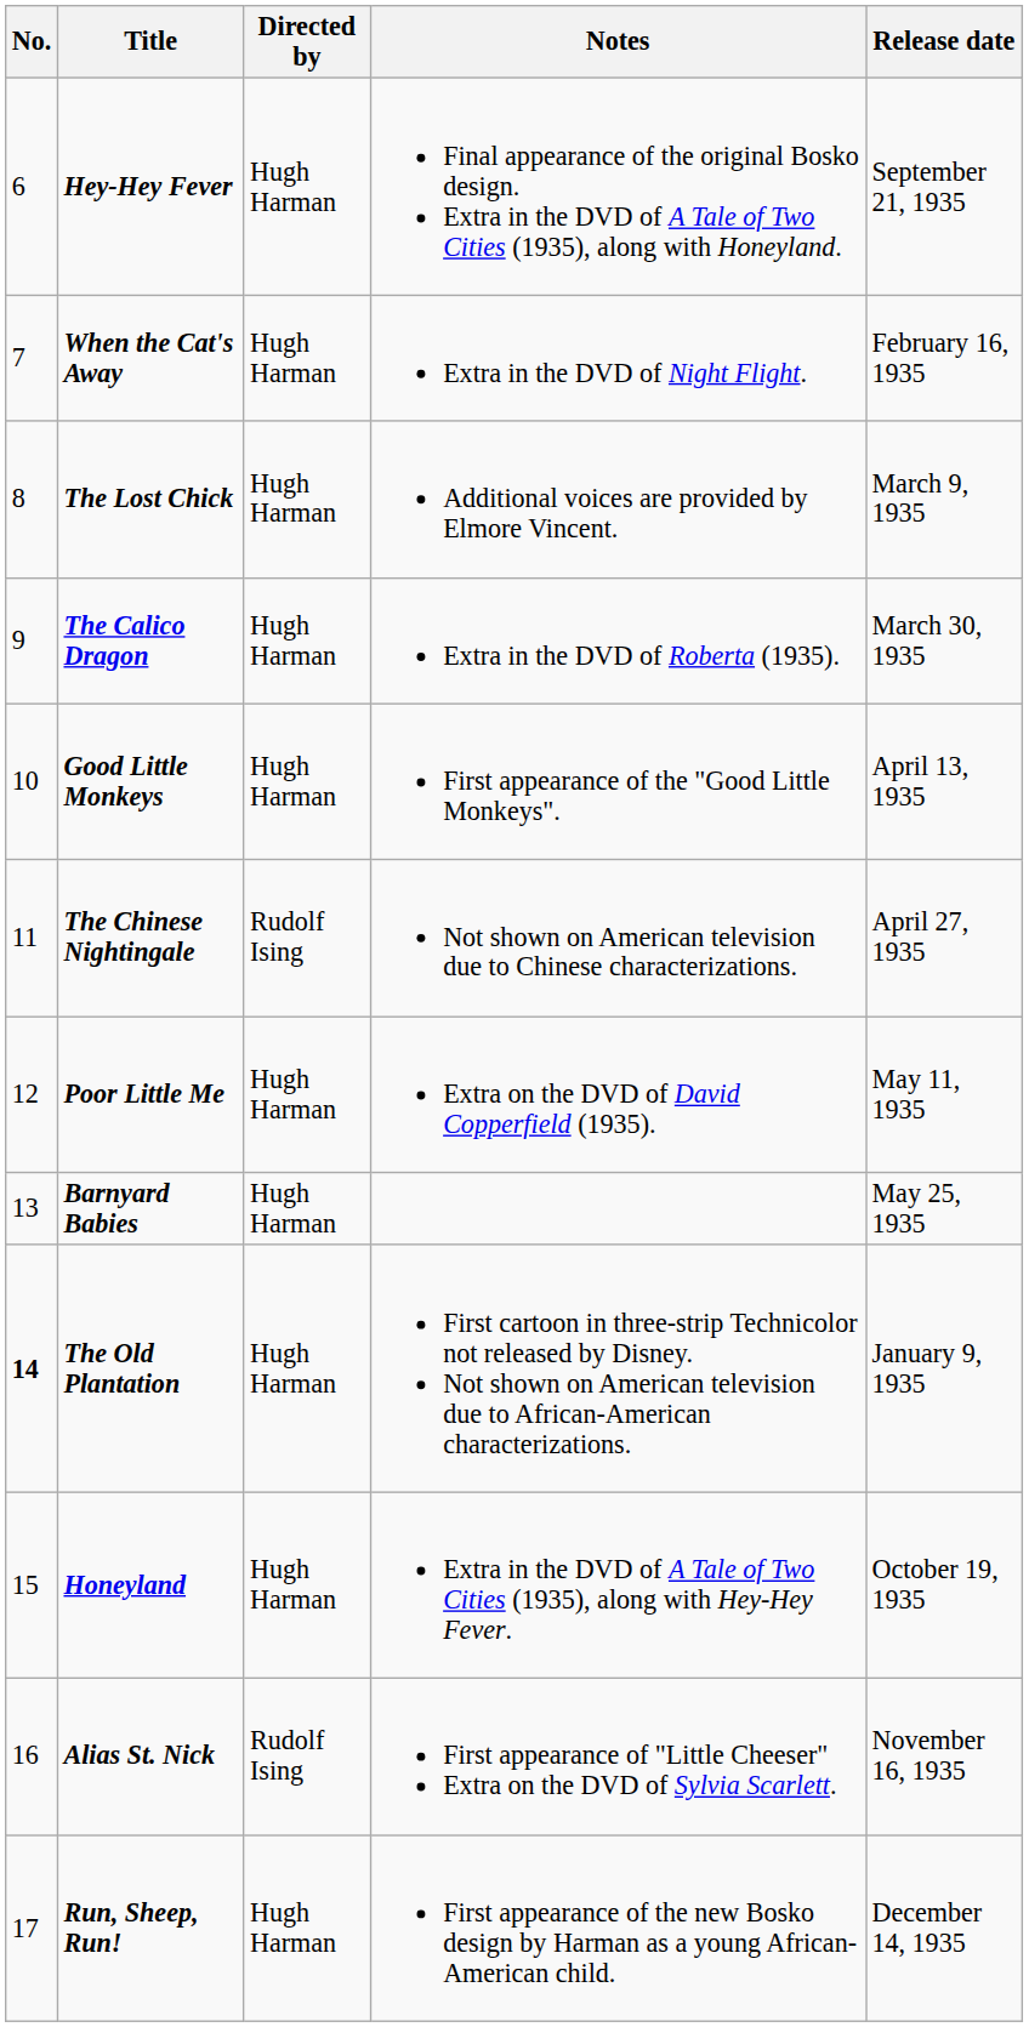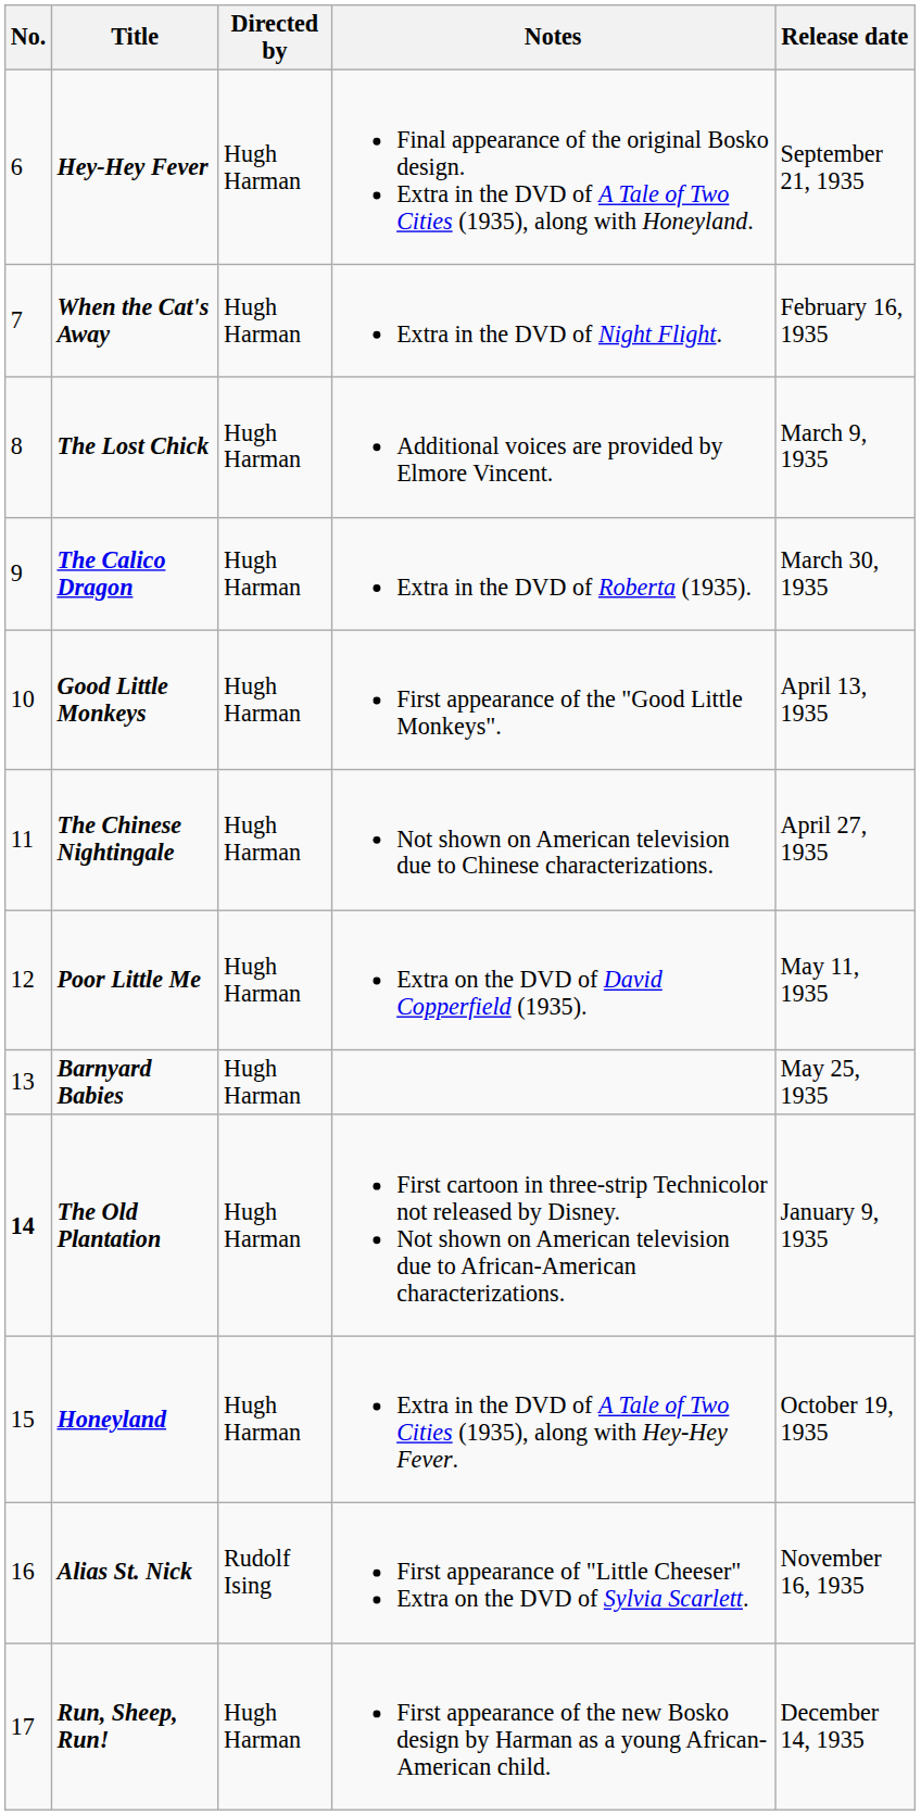The Chinese Nightingale | Directed by: Rudolf Ising -> Hugh Harman
